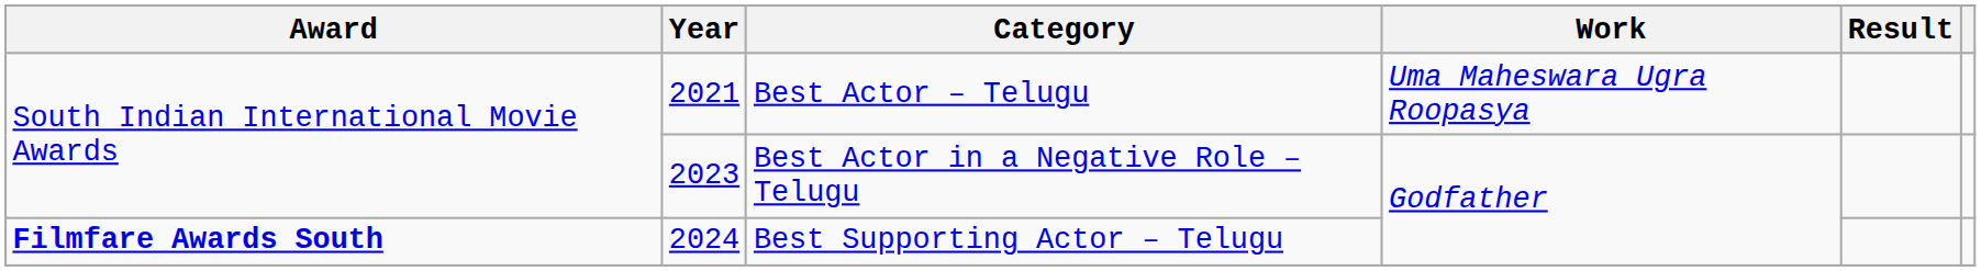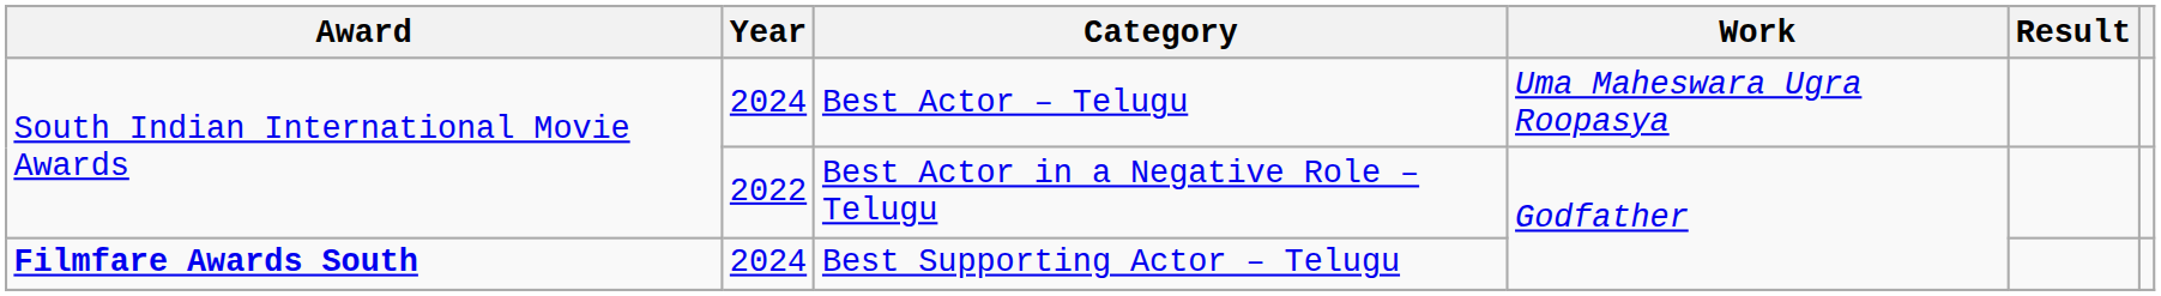Best Actor – Telugu | Year: 2021 -> 2024
Best Actor in a Negative Role – Telugu | Year: 2023 -> 2022
